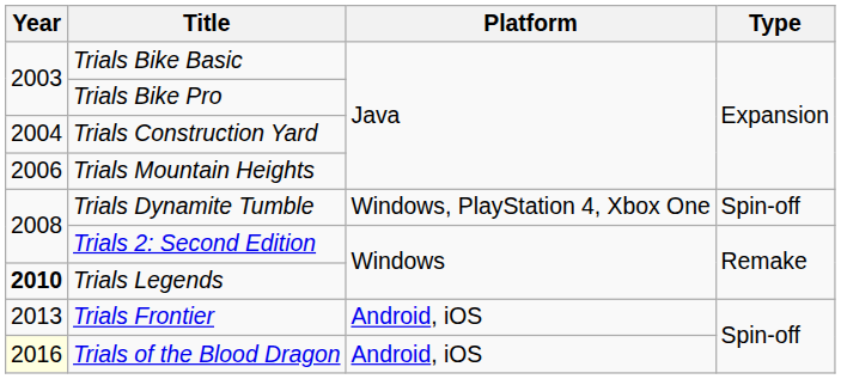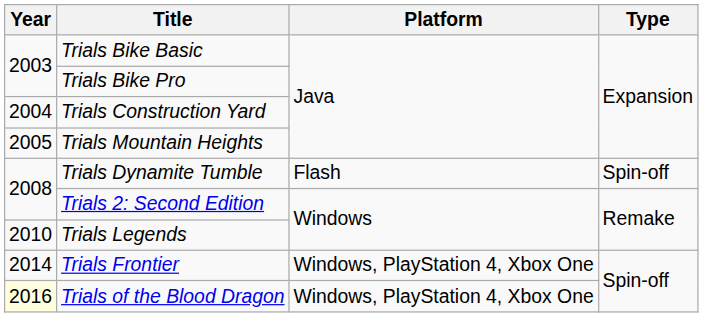Trials Mountain Heights | Year: 2006 -> 2005
Trials Dynamite Tumble | Platform: Windows, PlayStation 4, Xbox One -> Flash
Trials Legends | Year: bold -> normal
Trials Frontier | Year: 2013 -> 2014
Trials Frontier | Platform: Android, iOS -> Windows, PlayStation 4, Xbox One
Trials of the Blood Dragon | Platform: Android, iOS -> Windows, PlayStation 4, Xbox One
